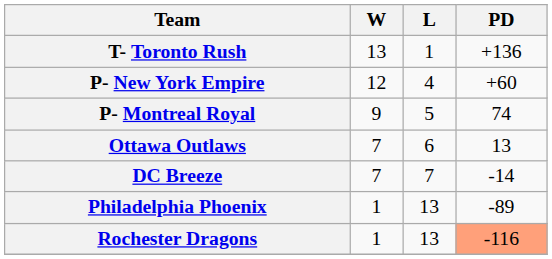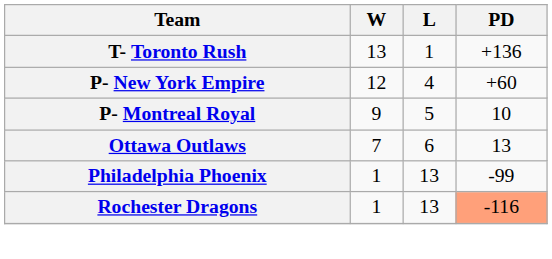P- Montreal Royal | PD: 74 -> 10
- row: DC Breeze | 7 | 7 | -14
Philadelphia Phoenix | PD: -89 -> -99
